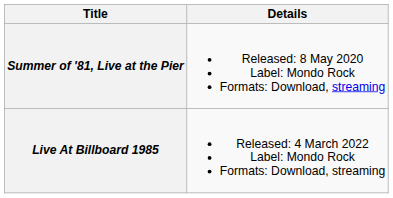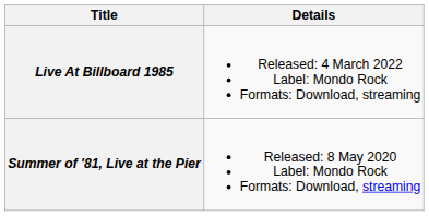rows swapped: Summer of '81, Live at the Pier <-> Live At Billboard 1985
